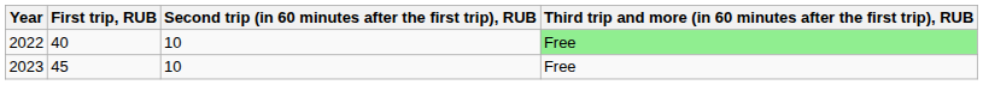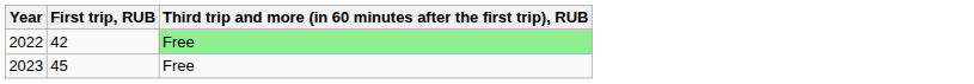- column: Second trip (in 60 minutes after the first trip), RUB | 10 | 10
2022 | First trip, RUB: 40 -> 42
